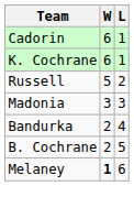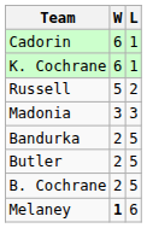Bandurka | L: 4 -> 5
+ row: Butler | 2 | 5
